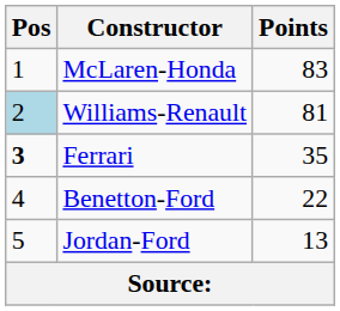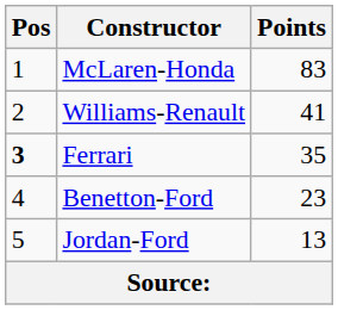Williams-Renault | Pos: lightblue background -> no background
Williams-Renault | Points: 81 -> 41
Benetton-Ford | Points: 22 -> 23
